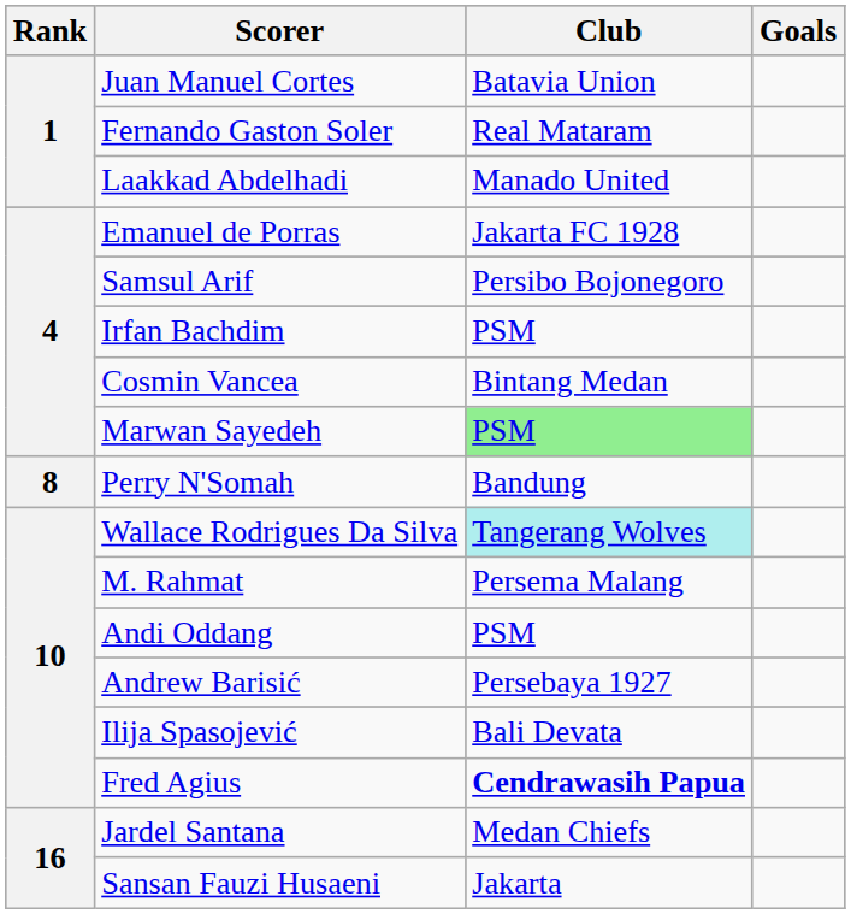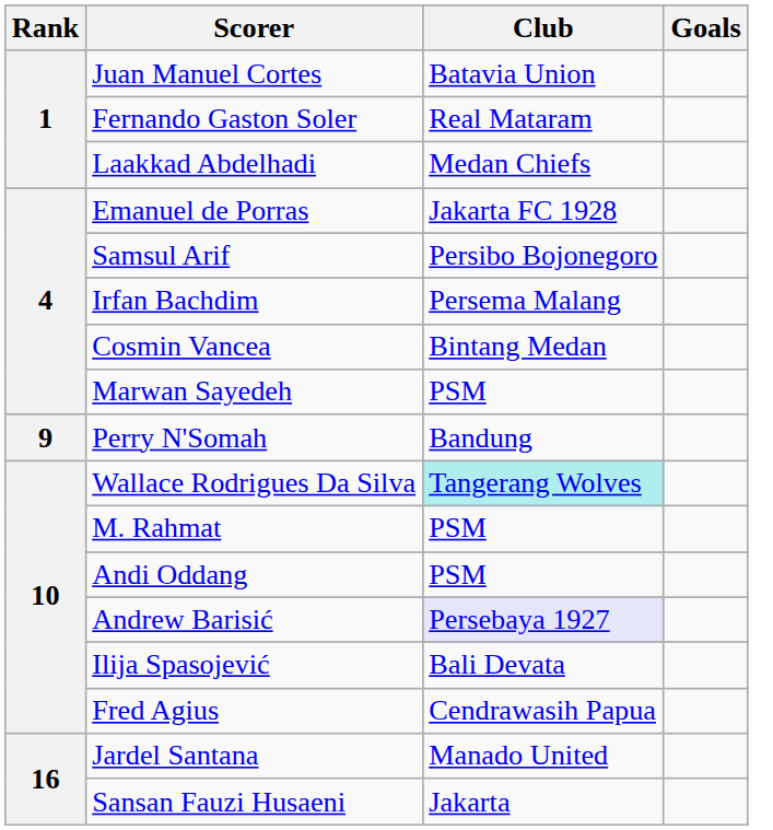Laakkad Abdelhadi | Club: Manado United -> Medan Chiefs
Irfan Bachdim | Club: PSM -> Persema Malang
Marwan Sayedeh | Club: lightgreen background -> no background
Perry N'Somah | Rank: 8 -> 9
M. Rahmat | Club: Persema Malang -> PSM
Andrew Barisić | Club: no background -> lavender background
Fred Agius | Club: bold -> normal
Jardel Santana | Club: Medan Chiefs -> Manado United
